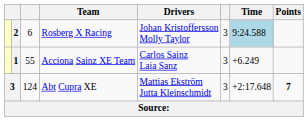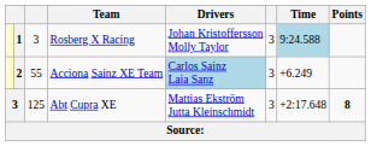Rosberg X Racing | column 2: 2 -> 1
Rosberg X Racing | column 3: 6 -> 3
Acciona Sainz XE Team | column 2: 1 -> 2
Acciona Sainz XE Team | Drivers: no background -> lightblue background
Abt Cupra XE | column 3: 124 -> 125
Abt Cupra XE | Points: 7 -> 8
